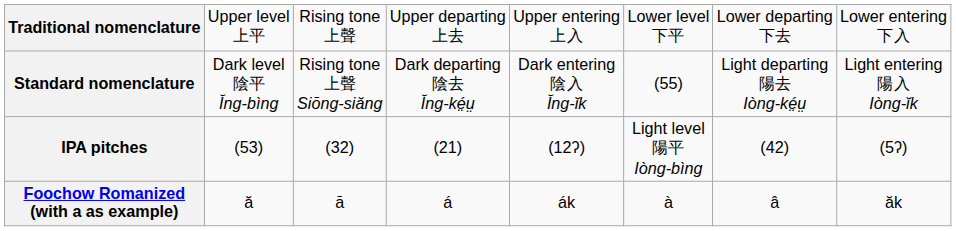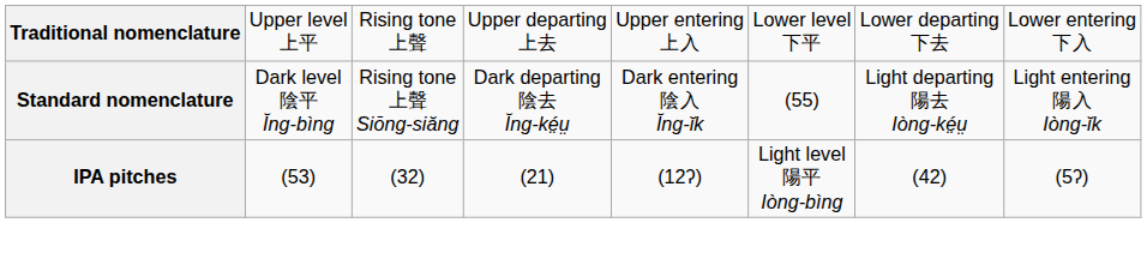- row: Foochow Romanized (with a as example) | ă | ā | á | ák | à | â | ăk
